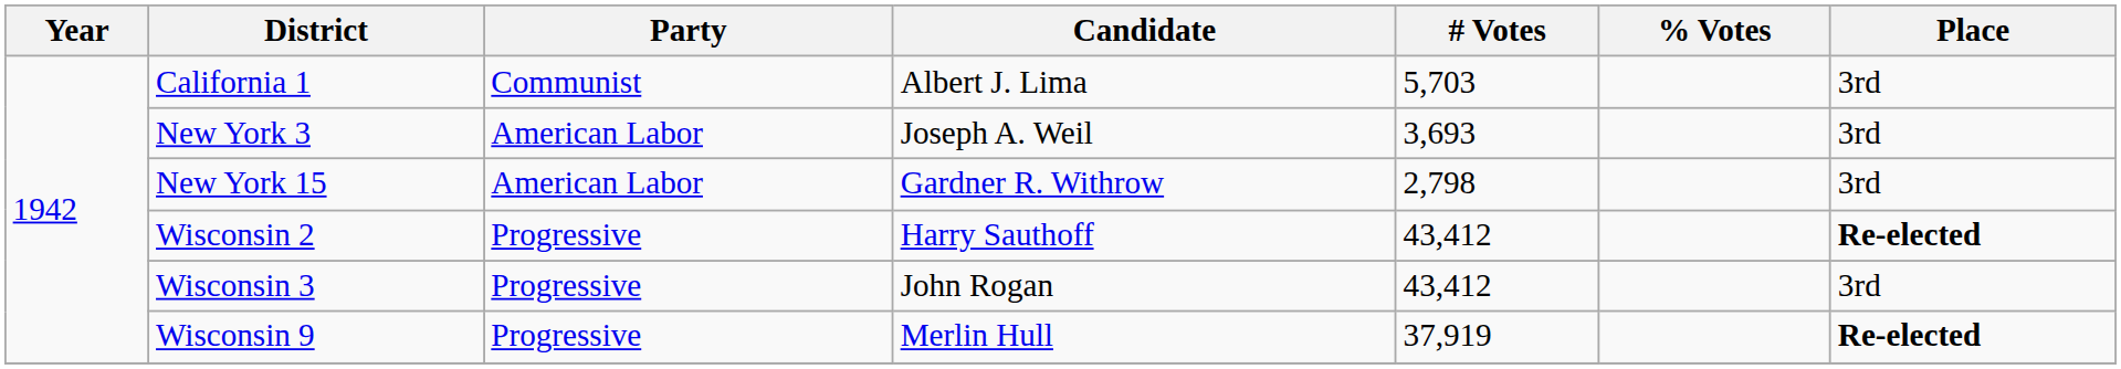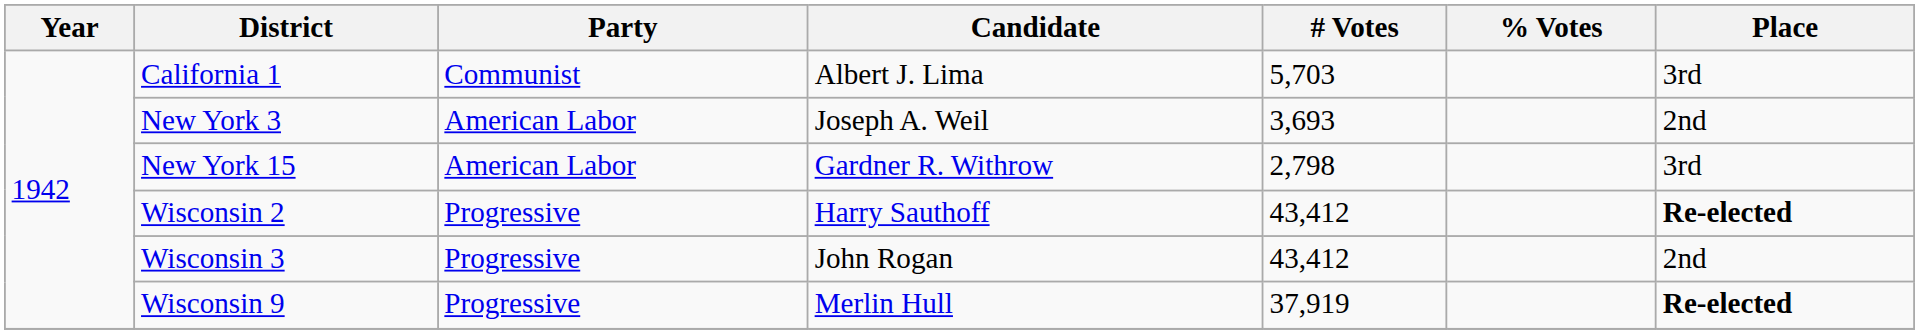New York 3 | Place: 3rd -> 2nd
Wisconsin 3 | Place: 3rd -> 2nd
